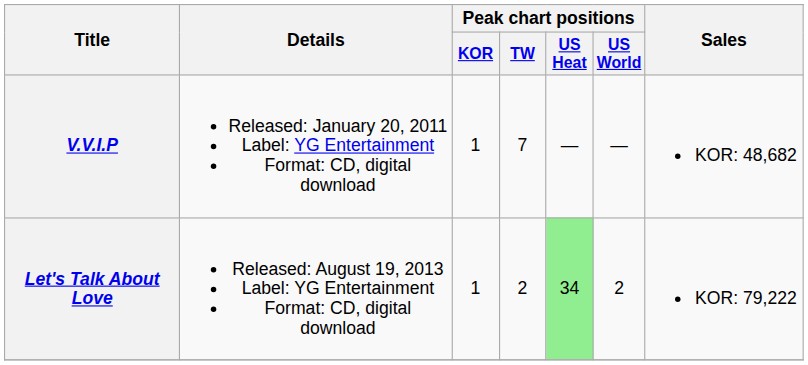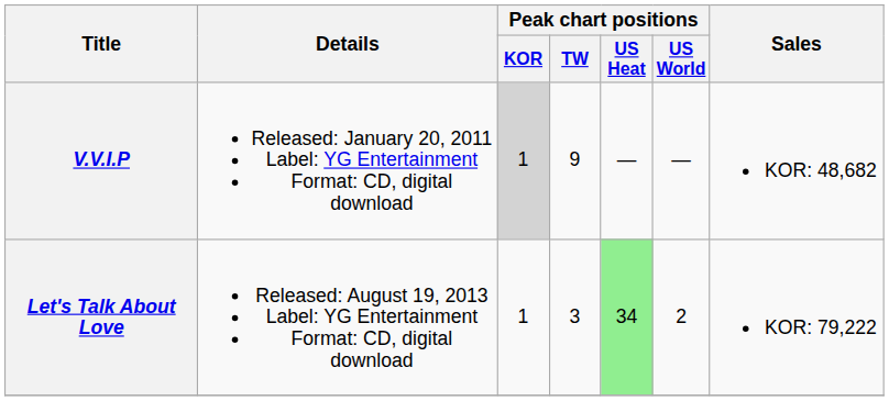V.V.I.P | Peak chart positions / KOR: no background -> lightgrey background
V.V.I.P | Peak chart positions / TW: 7 -> 9
Let's Talk About Love | Peak chart positions / TW: 2 -> 3
